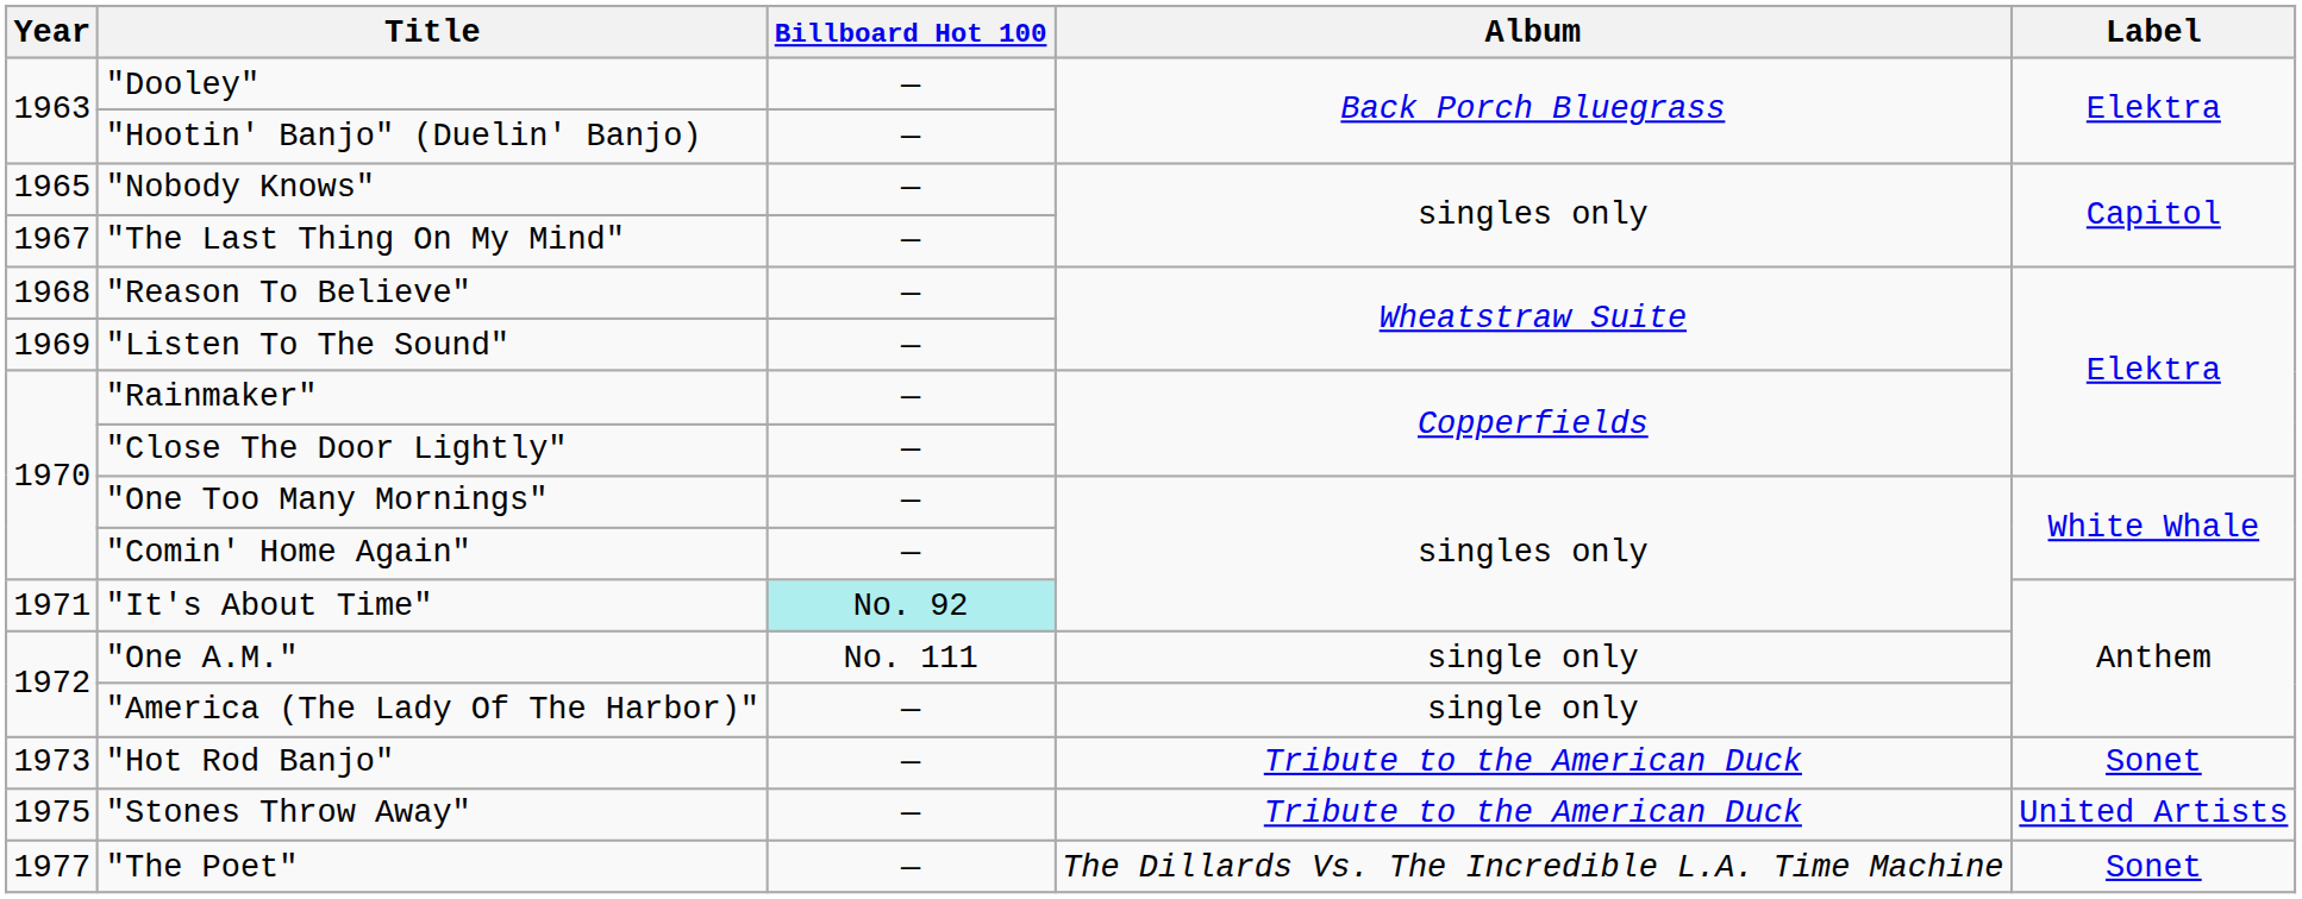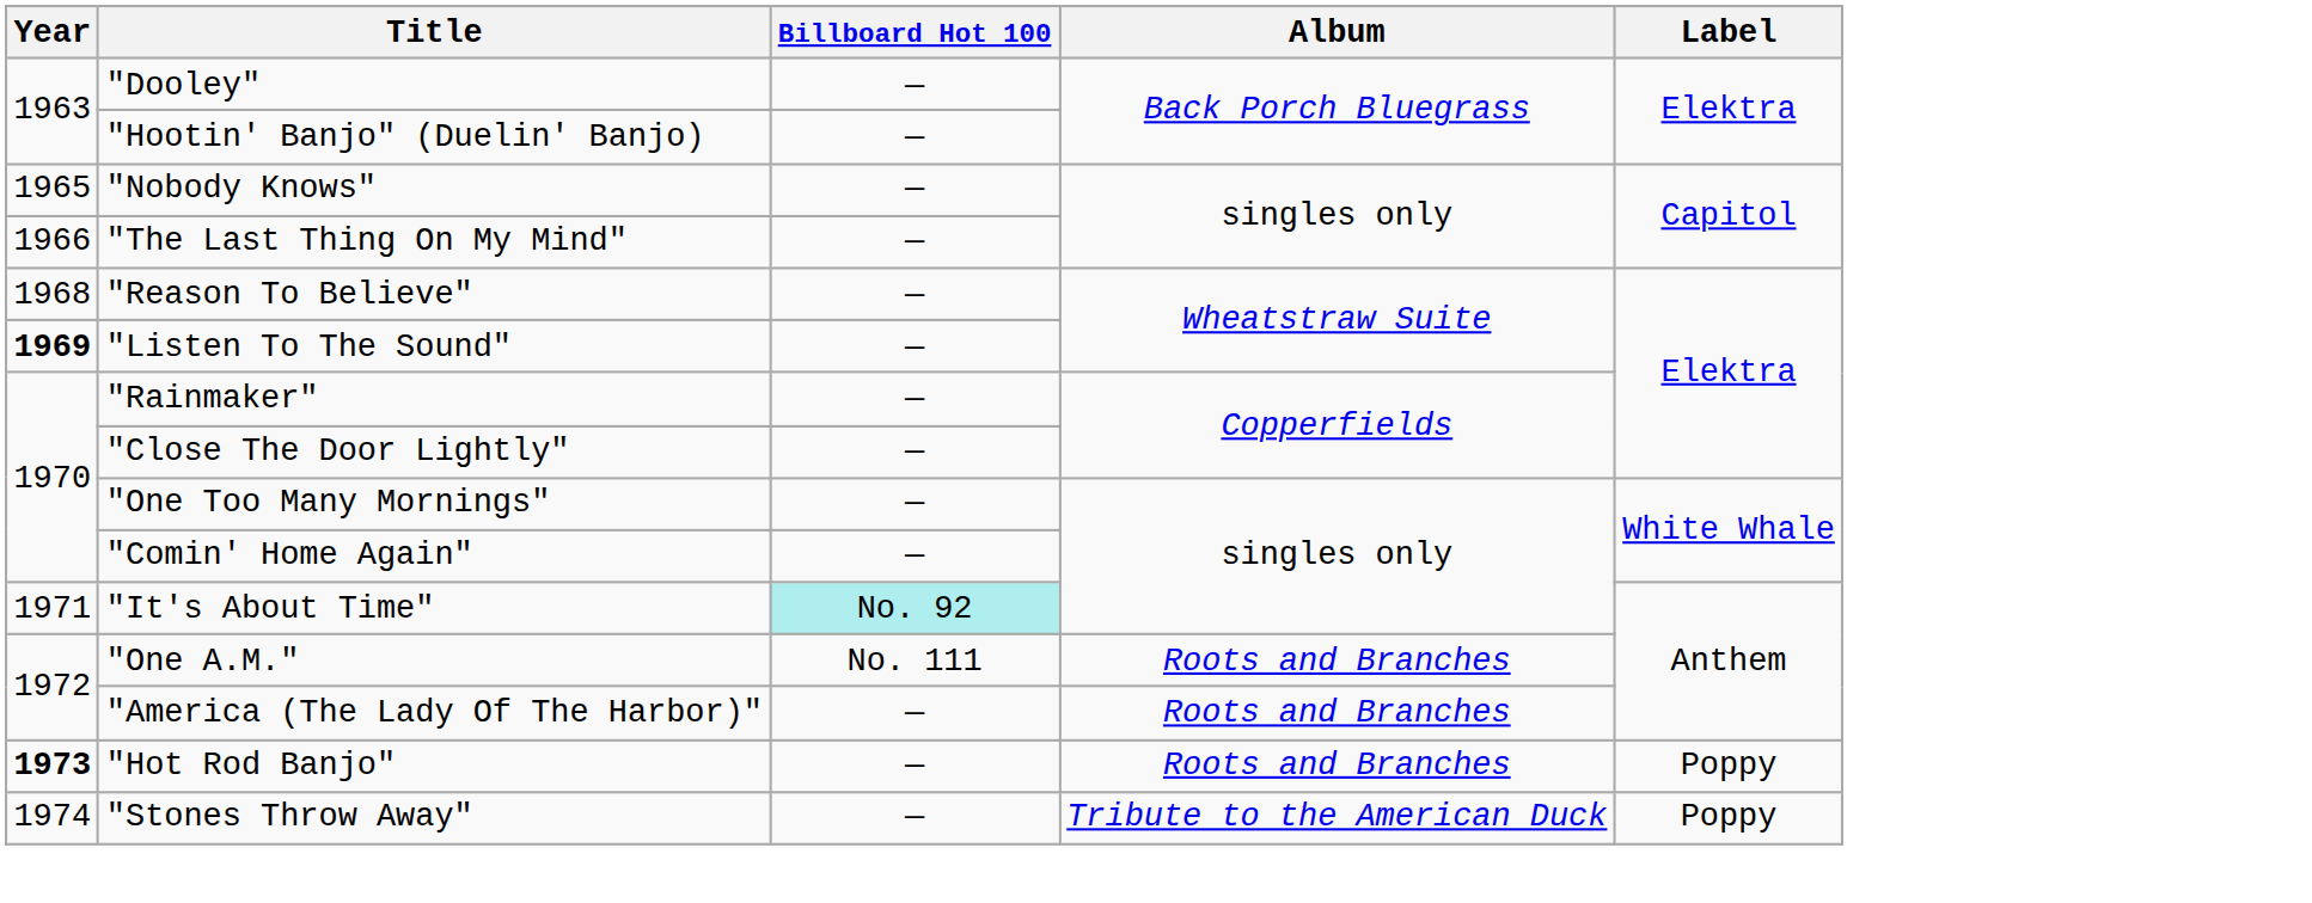"The Last Thing On My Mind" | Year: 1967 -> 1966
"Listen To The Sound" | Year: normal -> bold
"One A.M." | Album: single only -> Roots and Branches
"America (The Lady Of The Harbor)" | Album: single only -> Roots and Branches
"Hot Rod Banjo" | Year: normal -> bold
"Hot Rod Banjo" | Album: Tribute to the American Duck -> Roots and Branches
"Hot Rod Banjo" | Label: Sonet -> Poppy
"Stones Throw Away" | Year: 1975 -> 1974
"Stones Throw Away" | Label: United Artists -> Poppy
- row: 1977 | "The Poet" | — | The Dillards Vs. The Incredible L.A. Time Machine | Sonet
